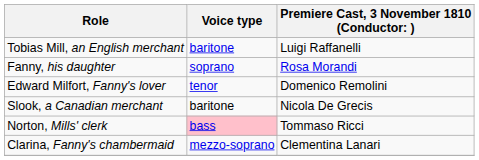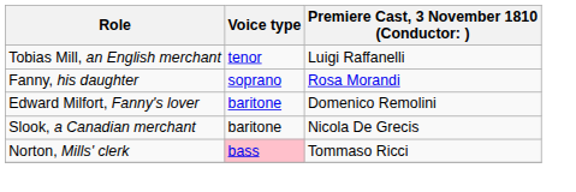Tobias Mill, an English merchant | Voice type: baritone -> tenor
Edward Milfort, Fanny's lover | Voice type: tenor -> baritone
- row: Clarina, Fanny's chambermaid | mezzo-soprano | Clementina Lanari
